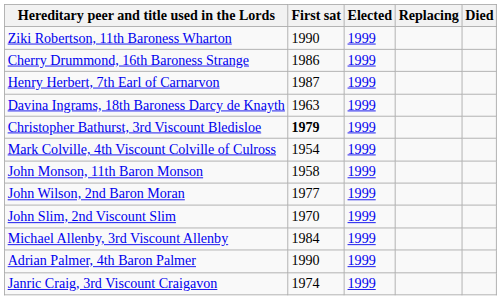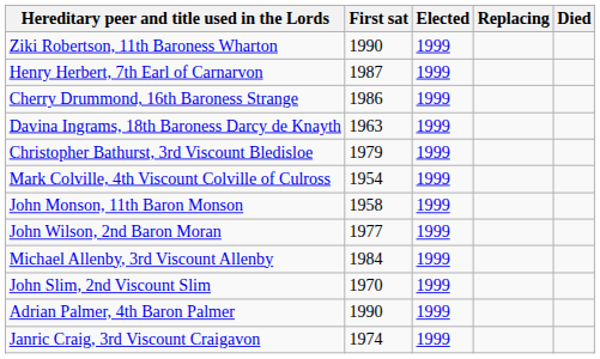rows swapped: Henry Herbert, 7th Earl of Carnarvon <-> Cherry Drummond, 16th Baroness Strange
Christopher Bathurst, 3rd Viscount Bledisloe | First sat: bold -> normal
rows swapped: Michael Allenby, 3rd Viscount Allenby <-> John Slim, 2nd Viscount Slim
